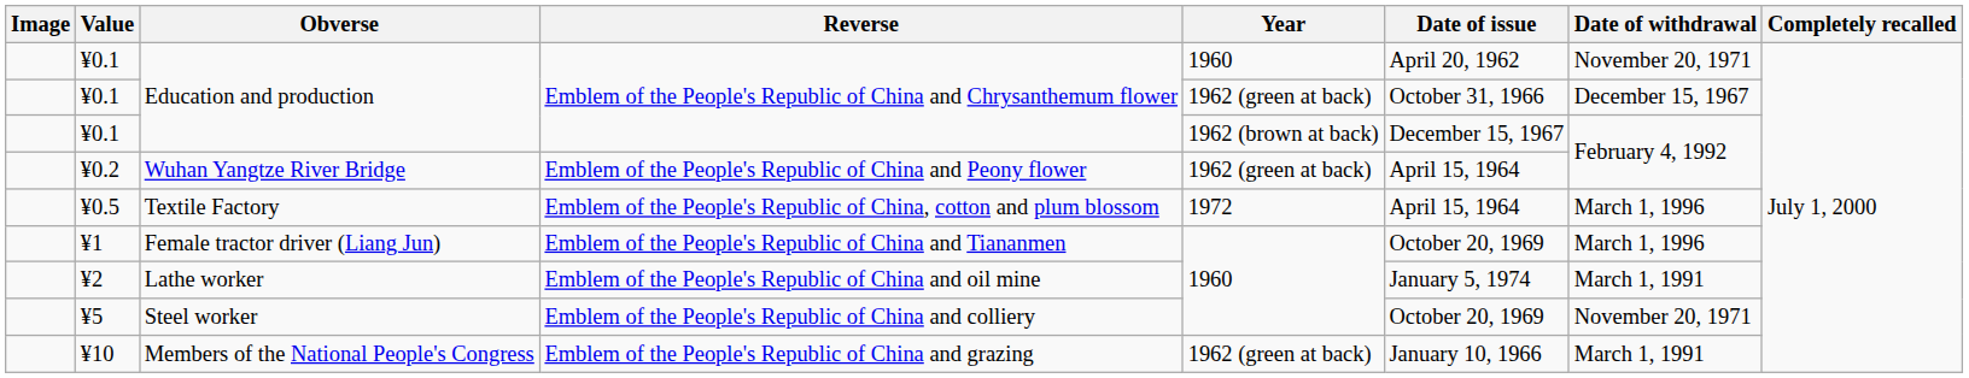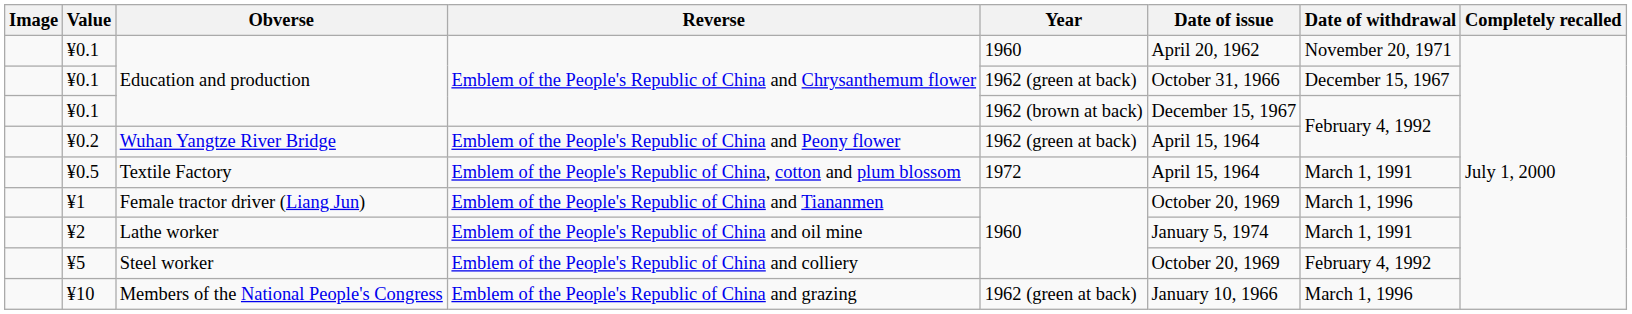¥0.5 | Date of withdrawal: March 1, 1996 -> March 1, 1991
¥5 | Date of withdrawal: November 20, 1971 -> February 4, 1992
¥10 | Date of withdrawal: March 1, 1991 -> March 1, 1996
